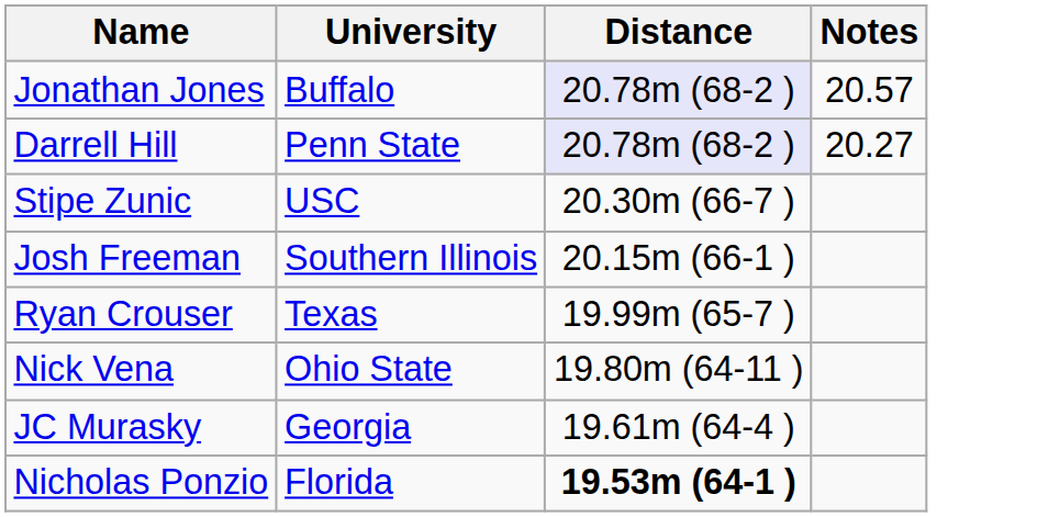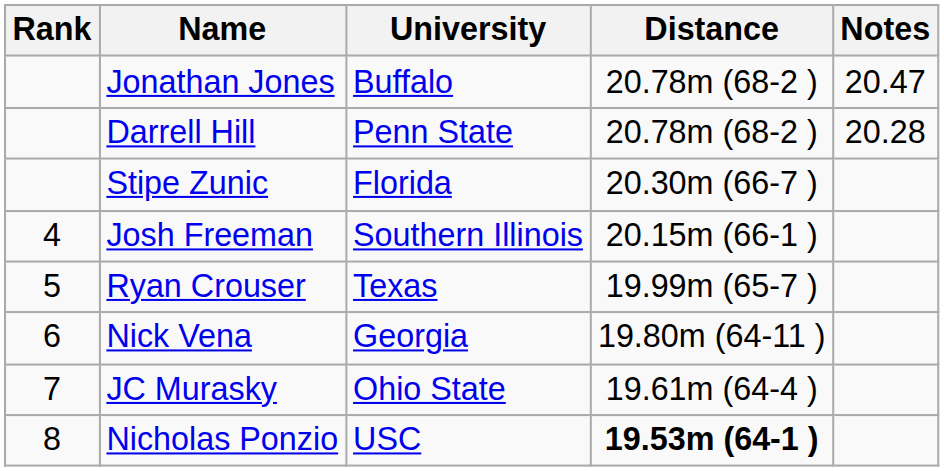+ column: Rank | 4 | 5 | 6 | 7 | 8
Jonathan Jones | Distance: lavender background -> no background
Jonathan Jones | Notes: 20.57 -> 20.47
Darrell Hill | Distance: lavender background -> no background
Darrell Hill | Notes: 20.27 -> 20.28
Stipe Zunic | University: USC -> Florida
Nick Vena | University: Ohio State -> Georgia
JC Murasky | University: Georgia -> Ohio State
Nicholas Ponzio | University: Florida -> USC
